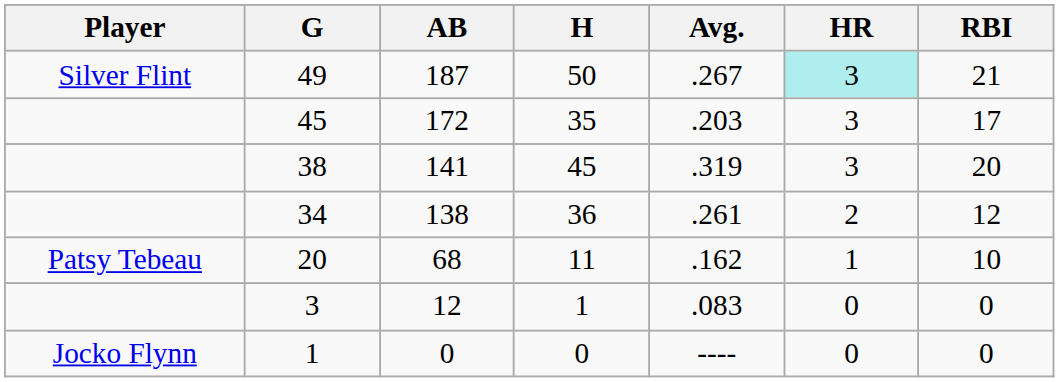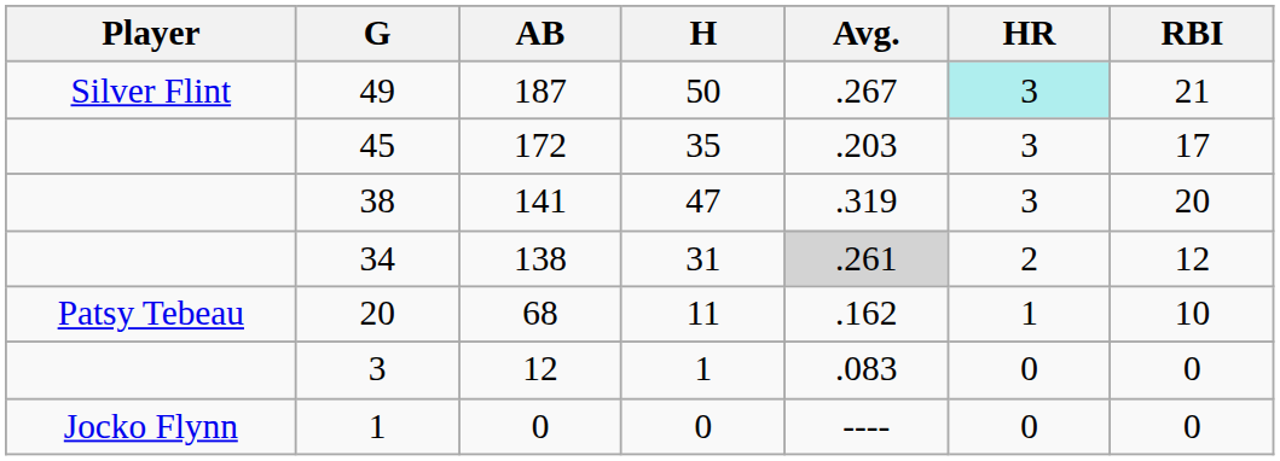38 | H: 45 -> 47
34 | H: 36 -> 31
34 | Avg.: no background -> lightgrey background
